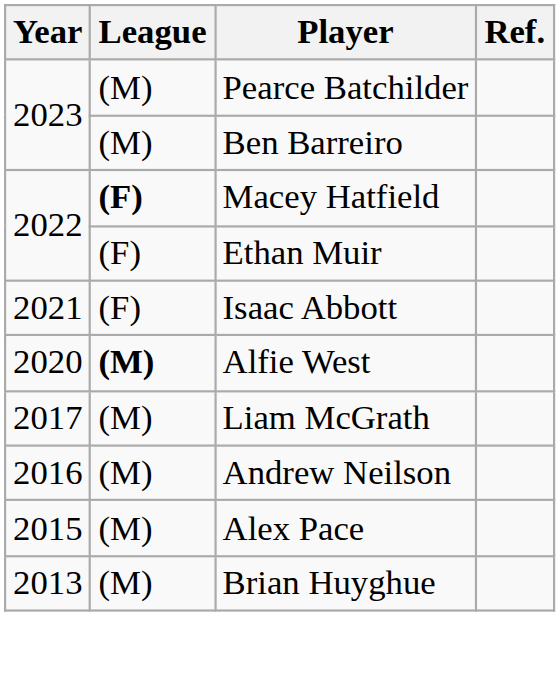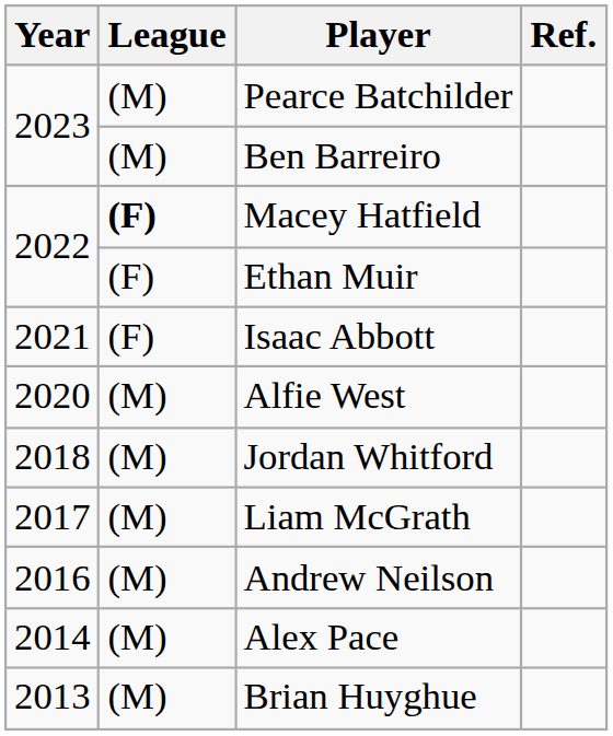Alfie West | League: bold -> normal
+ row: 2018 | (M) | Jordan Whitford
Alex Pace | Year: 2015 -> 2014
